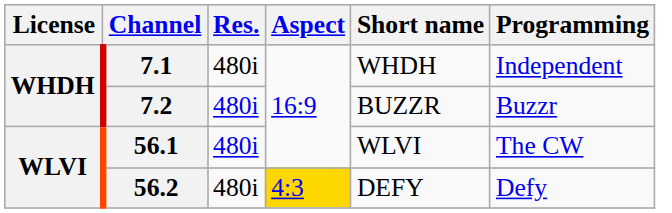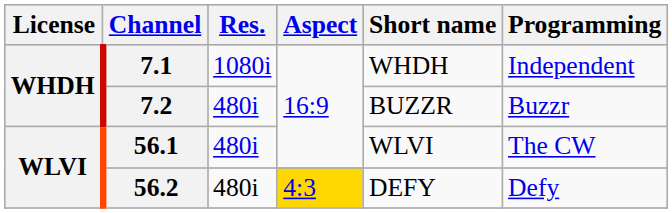7.1 | Res.: 480i -> 1080i
